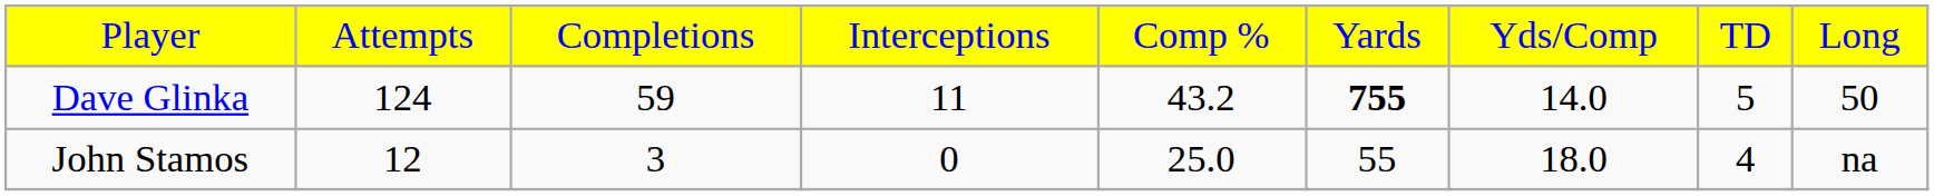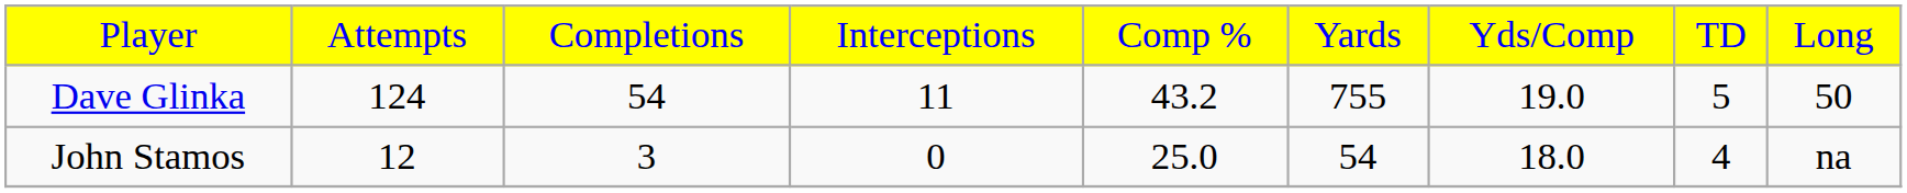Dave Glinka | column 3: 59 -> 54
Dave Glinka | column 6: bold -> normal
Dave Glinka | column 7: 14.0 -> 19.0
John Stamos | column 6: 55 -> 54
